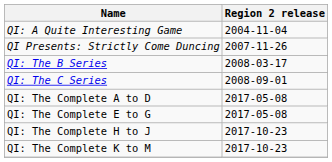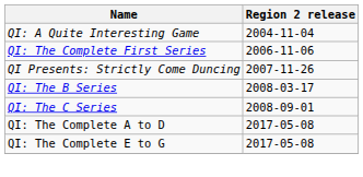+ row: QI: The Complete First Series | 2006-11-06
- row: QI: The Complete H to J | 2017-10-23
- row: QI: The Complete K to M | 2017-10-23
